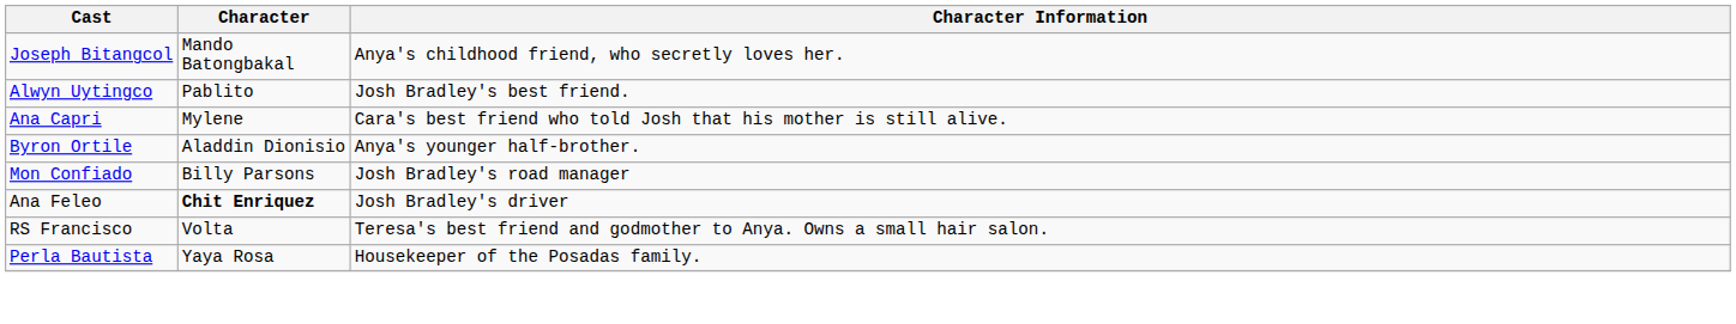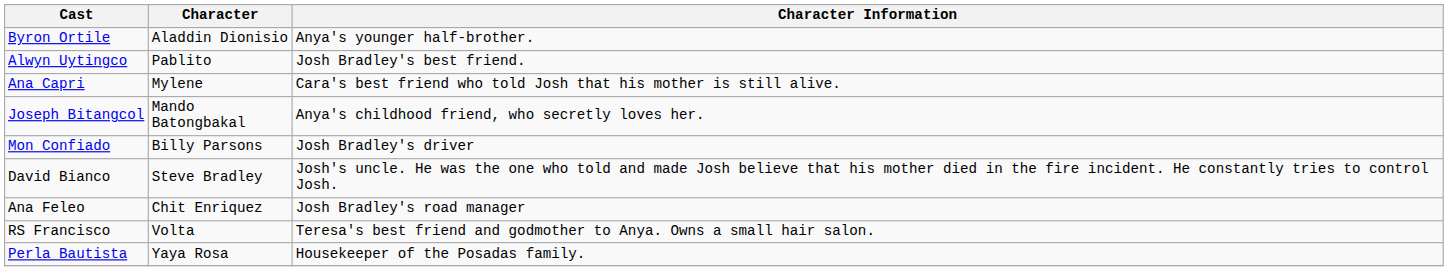rows swapped: Joseph Bitangcol <-> Byron Ortile
Mon Confiado | Character Information: Josh Bradley's road manager -> Josh Bradley's driver
+ row: David Bianco | Steve Bradley | Josh's uncle. He was the one who told and made Josh believe that his mother died in the fire incident. He constantly tries to control Josh.
Ana Feleo | Character: bold -> normal
Ana Feleo | Character Information: Josh Bradley's driver -> Josh Bradley's road manager
